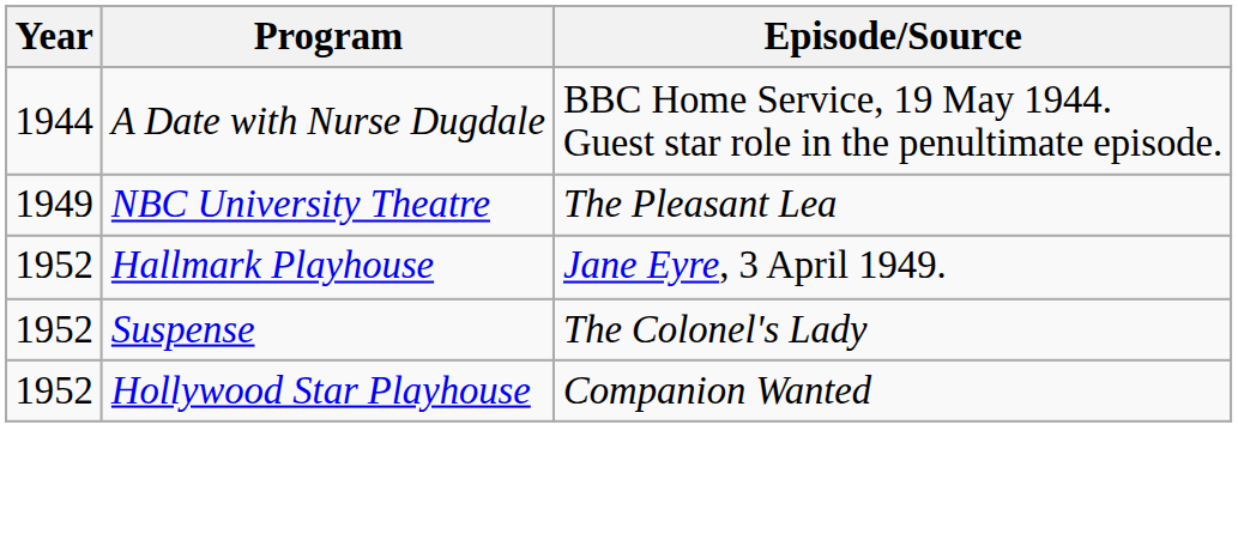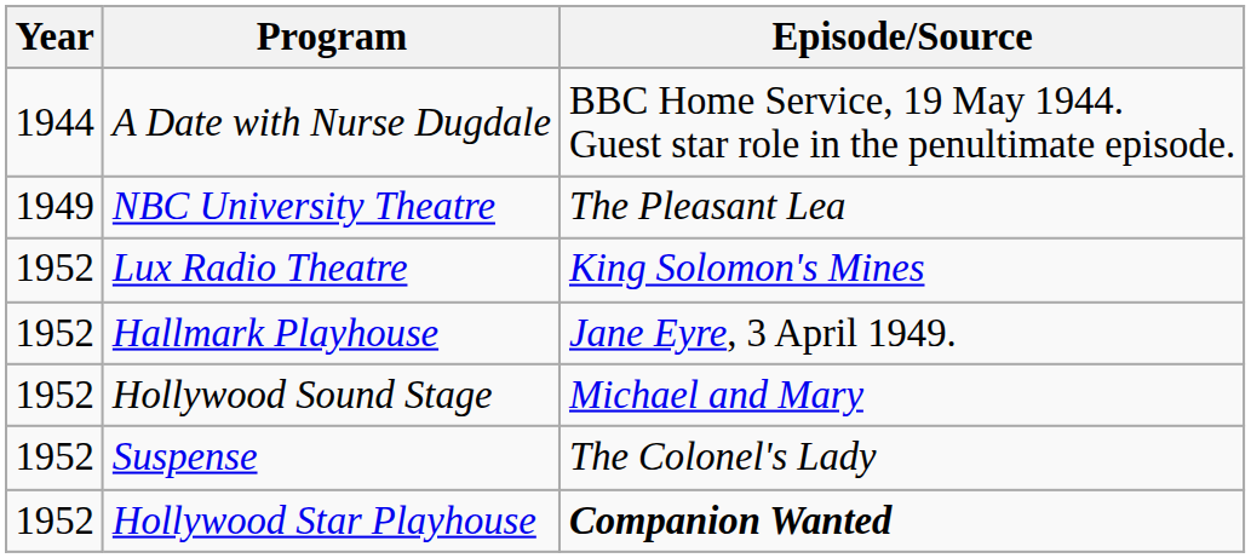+ row: 1952 | Lux Radio Theatre | King Solomon's Mines
+ row: 1952 | Hollywood Sound Stage | Michael and Mary
Hollywood Star Playhouse | Episode/Source: normal -> bold
